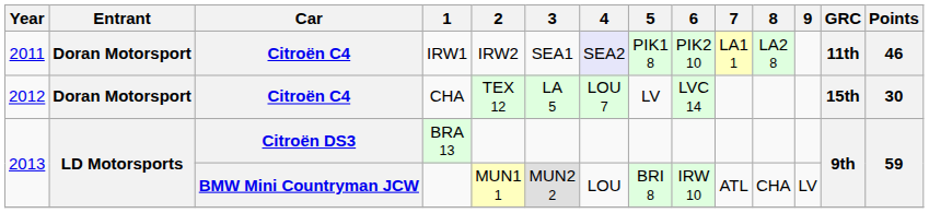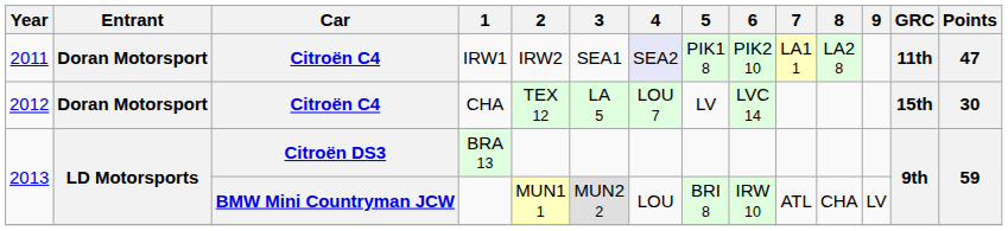IRW1 | Points: 46 -> 47
